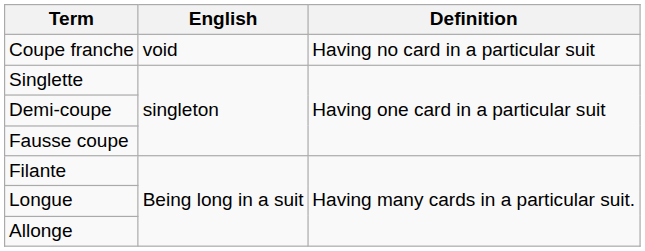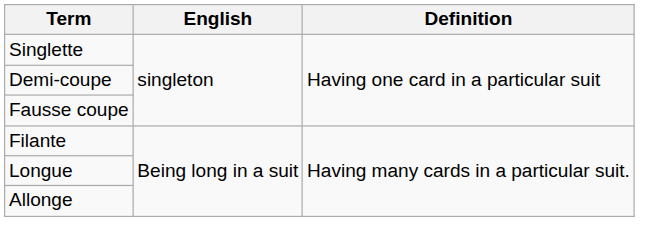- row: Coupe franche | void | Having no card in a particular suit
